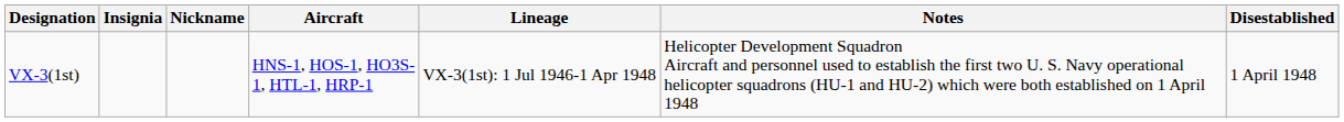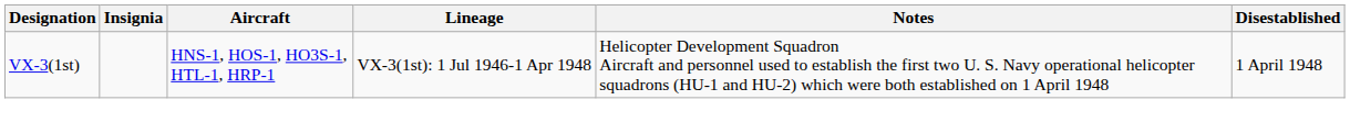- column: Nickname
